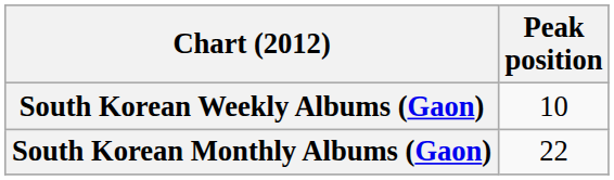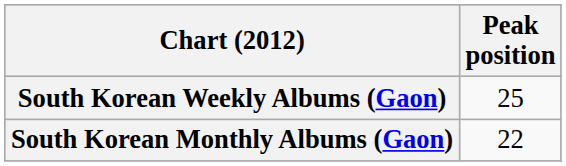South Korean Weekly Albums (Gaon) | Peak position: 10 -> 25
